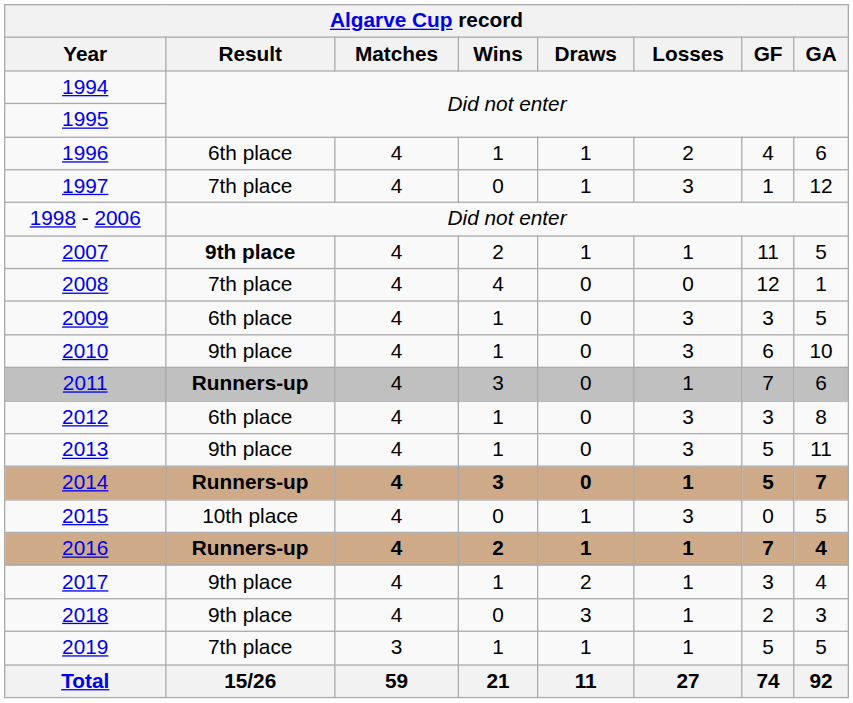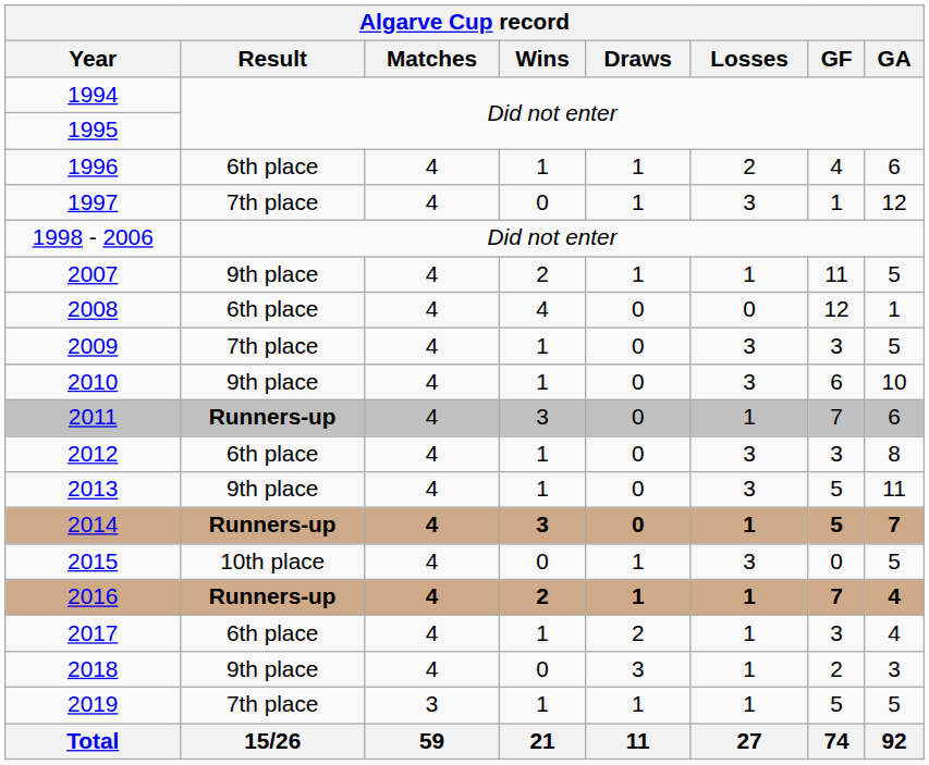2007 | Result: bold -> normal
2008 | Result: 7th place -> 6th place
2009 | Result: 6th place -> 7th place
2017 | Result: 9th place -> 6th place
